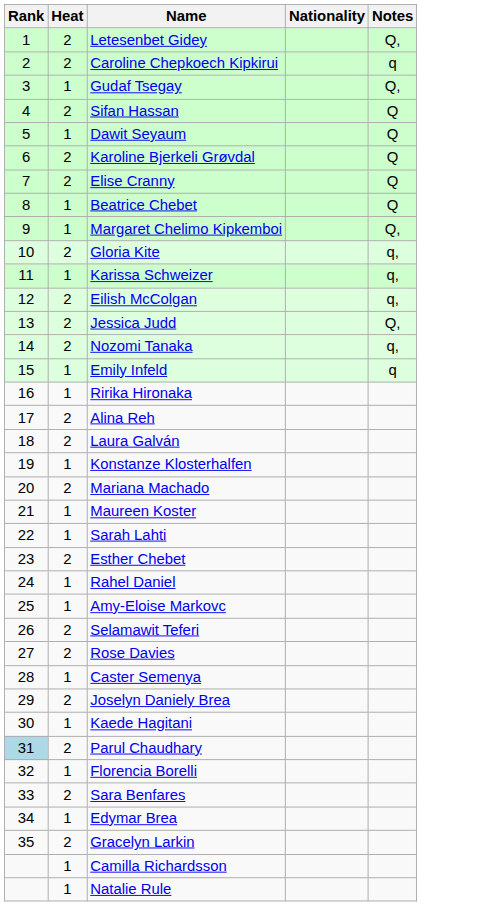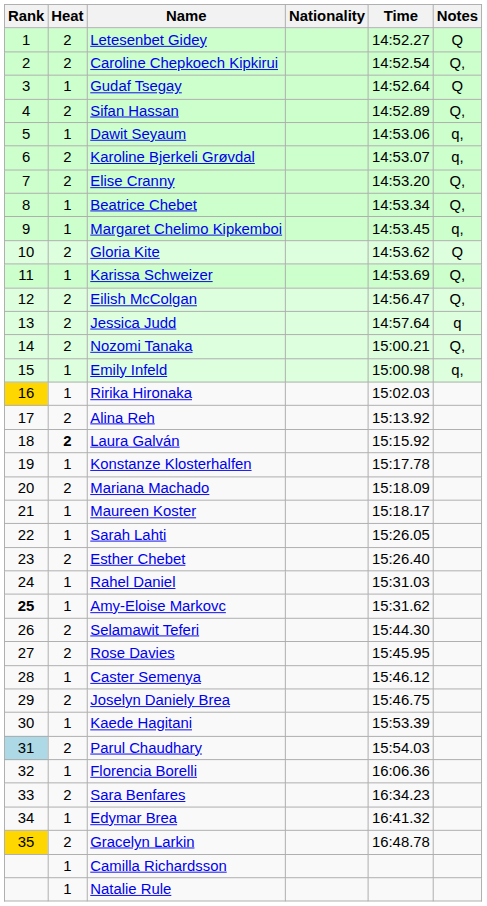+ column: Time | 14:52.27 | 14:52.54 | 14:52.64 | 14:52.89 | 14:53.06 | 14:53.07 | 14:53.20 | 14:53.34 | 14:53.45 | 14:53.62 | 14:53.69 | 14:56.47 | 14:57.64 | 15:00.21 | 15:00.98 | 15:02.03 | 15:13.92 | 15:15.92 | 15:17.78 | 15:18.09 | 15:18.17 | 15:26.05 | 15:26.40 | 15:31.03 | 15:31.62 | 15:44.30 | 15:45.95 | 15:46.12 | 15:46.75 | 15:53.39 | 15:54.03 | 16:06.36 | 16:34.23 | 16:41.32 | 16:48.78
Letesenbet Gidey | Notes: Q, -> Q
Caroline Chepkoech Kipkirui | Notes: q -> Q,
Gudaf Tsegay | Notes: Q, -> Q
Sifan Hassan | Notes: Q -> Q,
Dawit Seyaum | Notes: Q -> q,
Karoline Bjerkeli Grøvdal | Notes: Q -> q,
Elise Cranny | Notes: Q -> Q,
Beatrice Chebet | Notes: Q -> Q,
Margaret Chelimo Kipkemboi | Notes: Q, -> q,
Gloria Kite | Notes: q, -> Q
Karissa Schweizer | Notes: q, -> Q,
Eilish McColgan | Notes: q, -> Q,
Jessica Judd | Notes: Q, -> q
Nozomi Tanaka | Notes: q, -> Q,
Emily Infeld | Notes: q -> q,
Ririka Hironaka | Rank: no background -> gold background
Laura Galván | Heat: normal -> bold
Amy-Eloise Markovc | Rank: normal -> bold
Gracelyn Larkin | Rank: no background -> gold background
